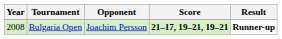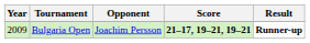Bulgaria Open | Year: 2008 -> 2009
